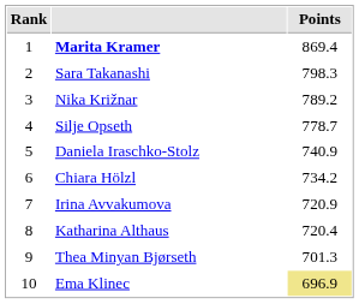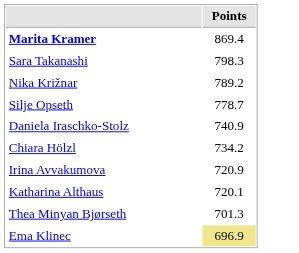- column: Rank | 1 | 2 | 3 | 4 | 5 | 6 | 7 | 8 | 9 | 10
Katharina Althaus | Points: 720.4 -> 720.1
